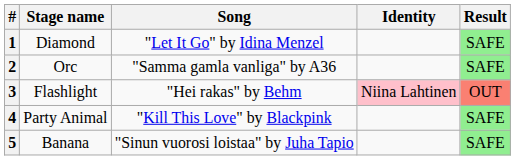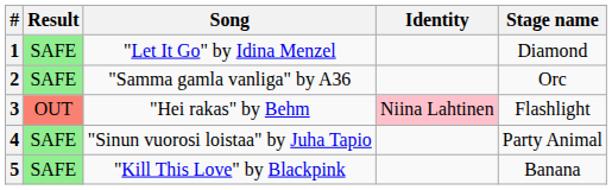columns swapped: Stage name <-> Result
4 | Song: "Kill This Love" by Blackpink -> "Sinun vuorosi loistaa" by Juha Tapio
5 | Song: "Sinun vuorosi loistaa" by Juha Tapio -> "Kill This Love" by Blackpink
